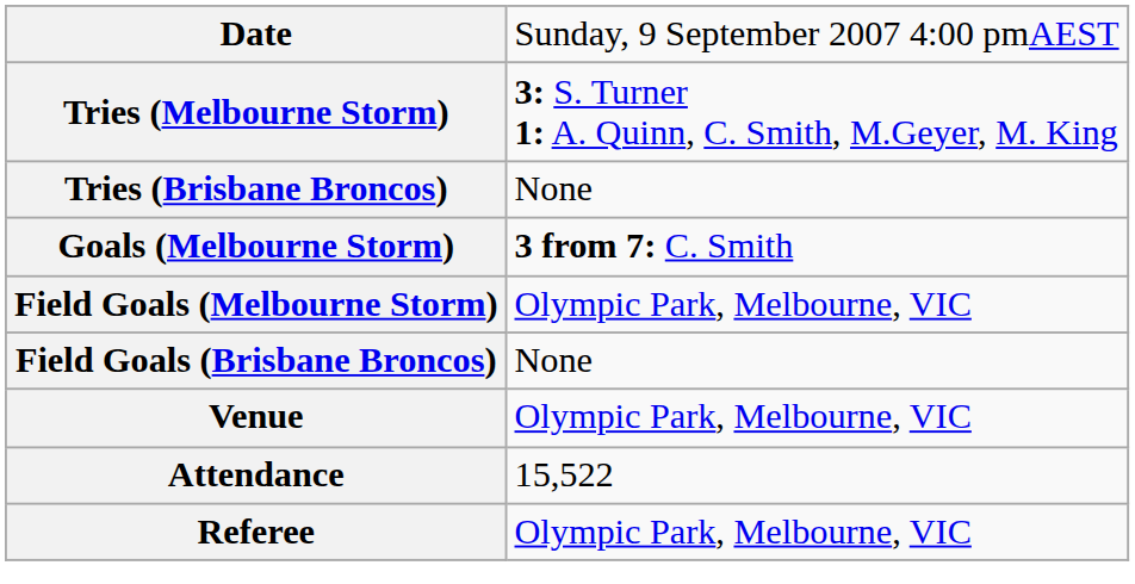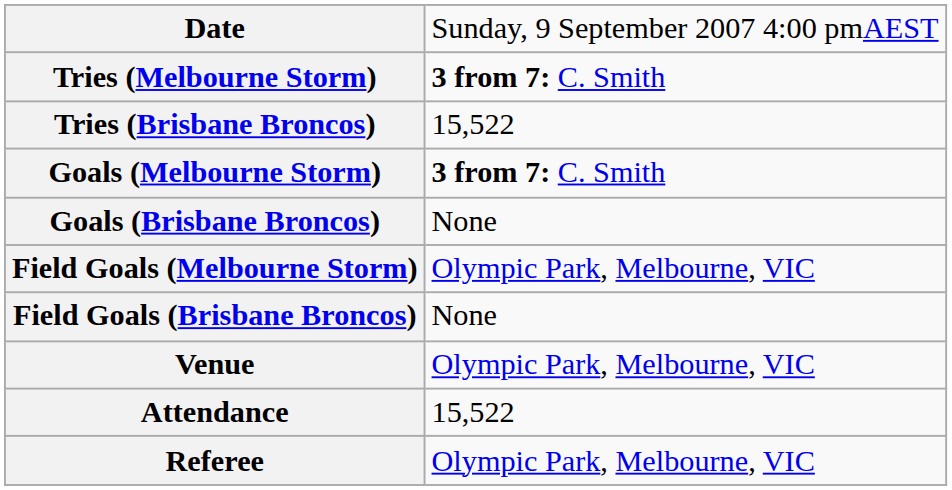Tries (Melbourne Storm) | column 2: 3: S. Turner 1: A. Quinn, C. Smith, M.Geyer, M. King -> 3 from 7: C. Smith
Tries (Brisbane Broncos) | column 2: None -> 15,522
+ row: Goals (Brisbane Broncos) | None
